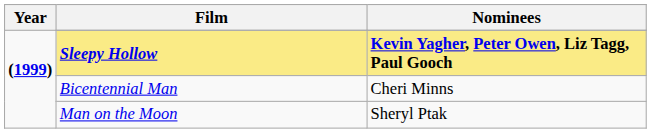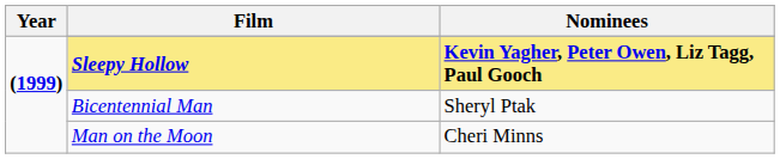Bicentennial Man | Nominees: Cheri Minns -> Sheryl Ptak
Man on the Moon | Nominees: Sheryl Ptak -> Cheri Minns
